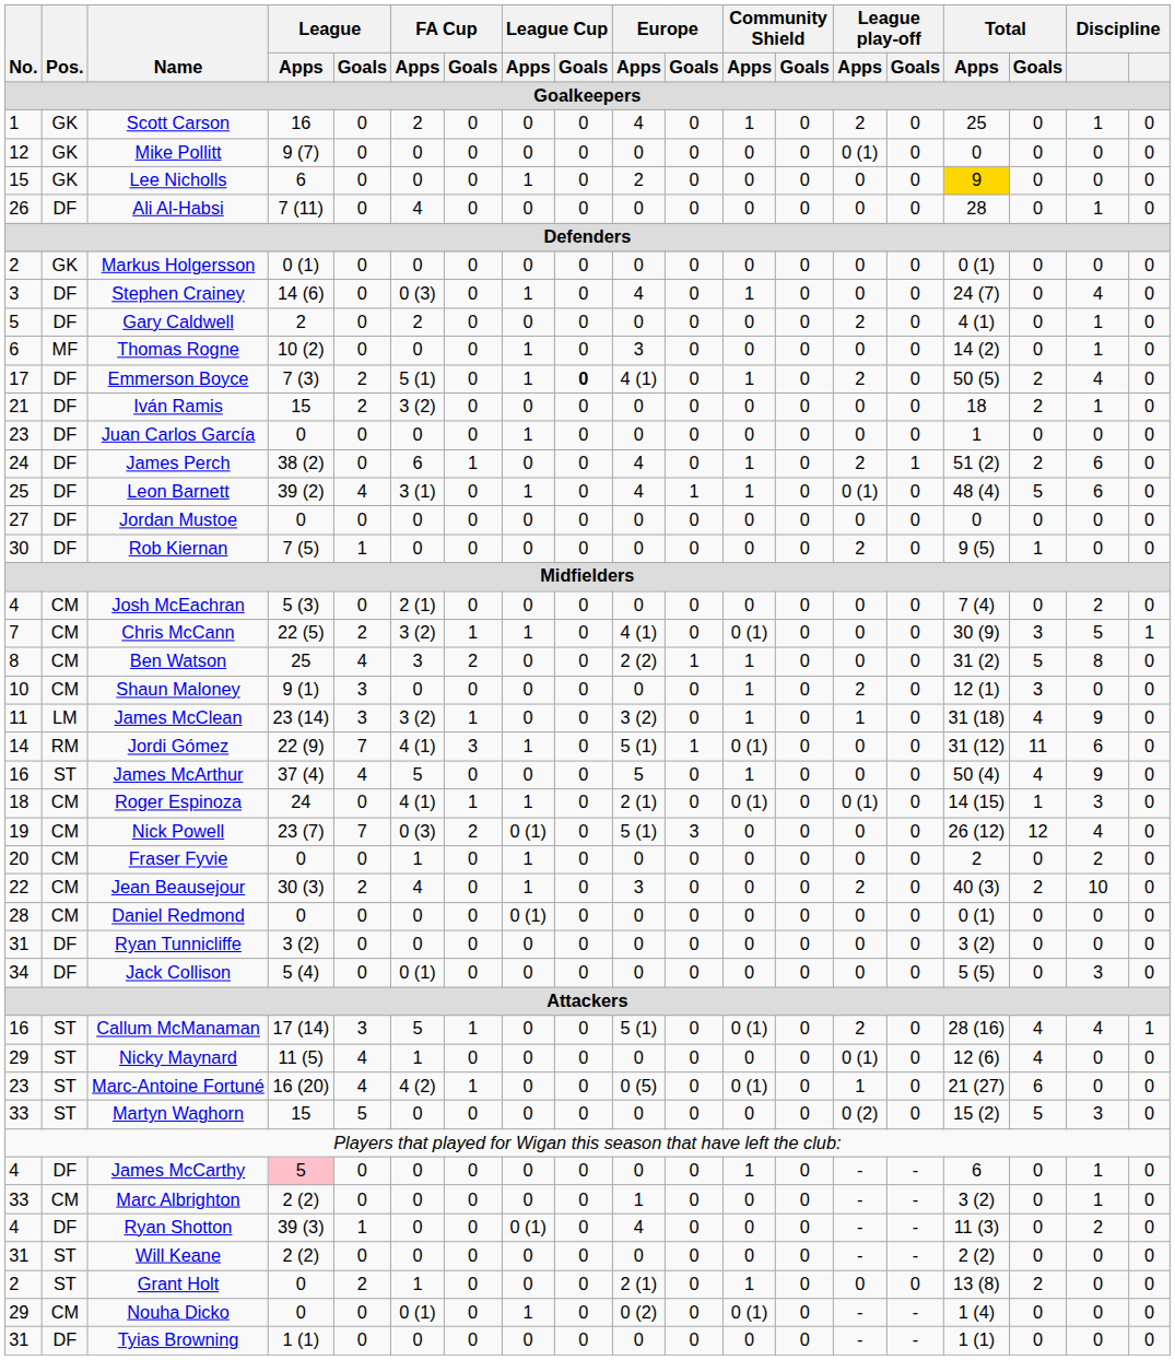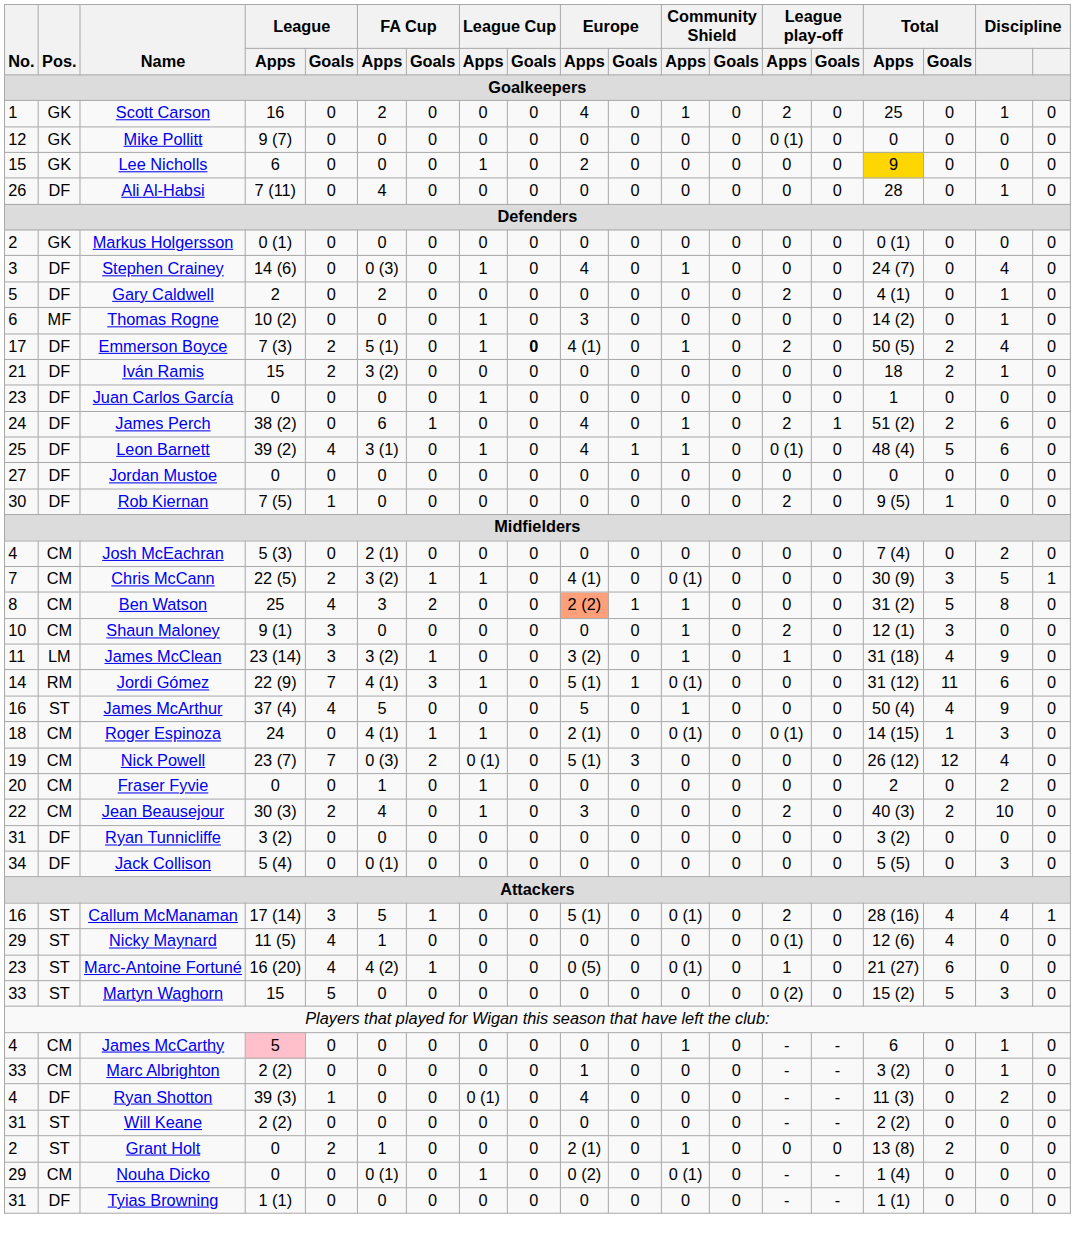Ben Watson | Europe / Apps: no background -> lightsalmon background
- row: 28 | CM | Daniel Redmond | 0 | 0 | 0 | 0 | 0 (1) | 0 | 0 | 0 | 0 | 0 | 0 | 0 | 0 (1) | 0 | 0 | 0
James McCarthy | Pos.: DF -> CM
